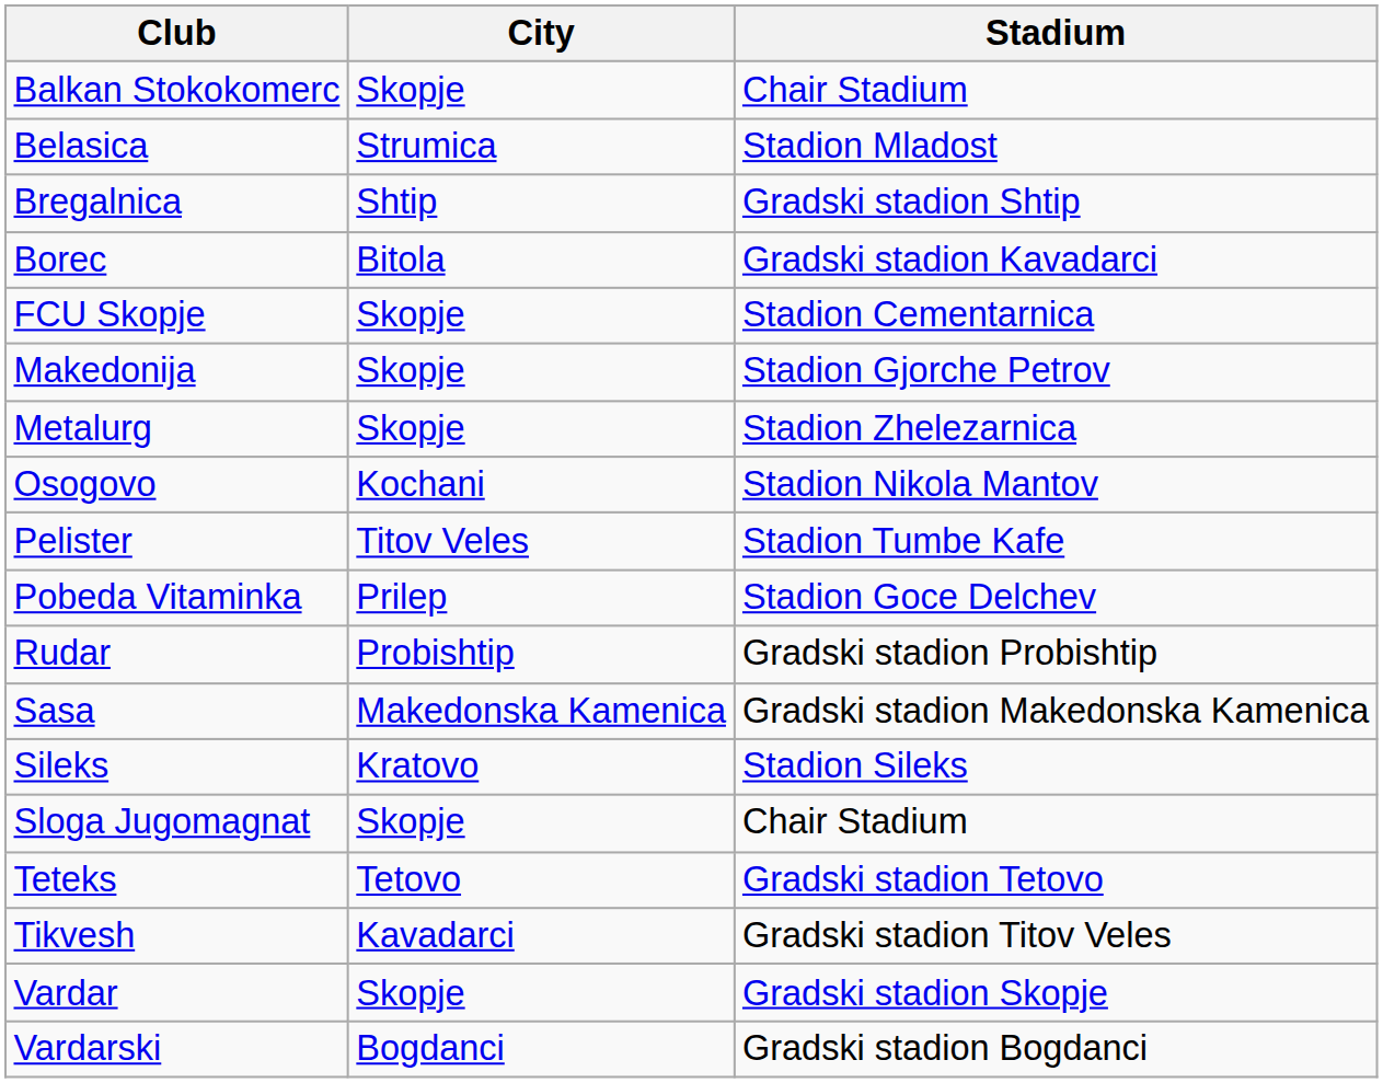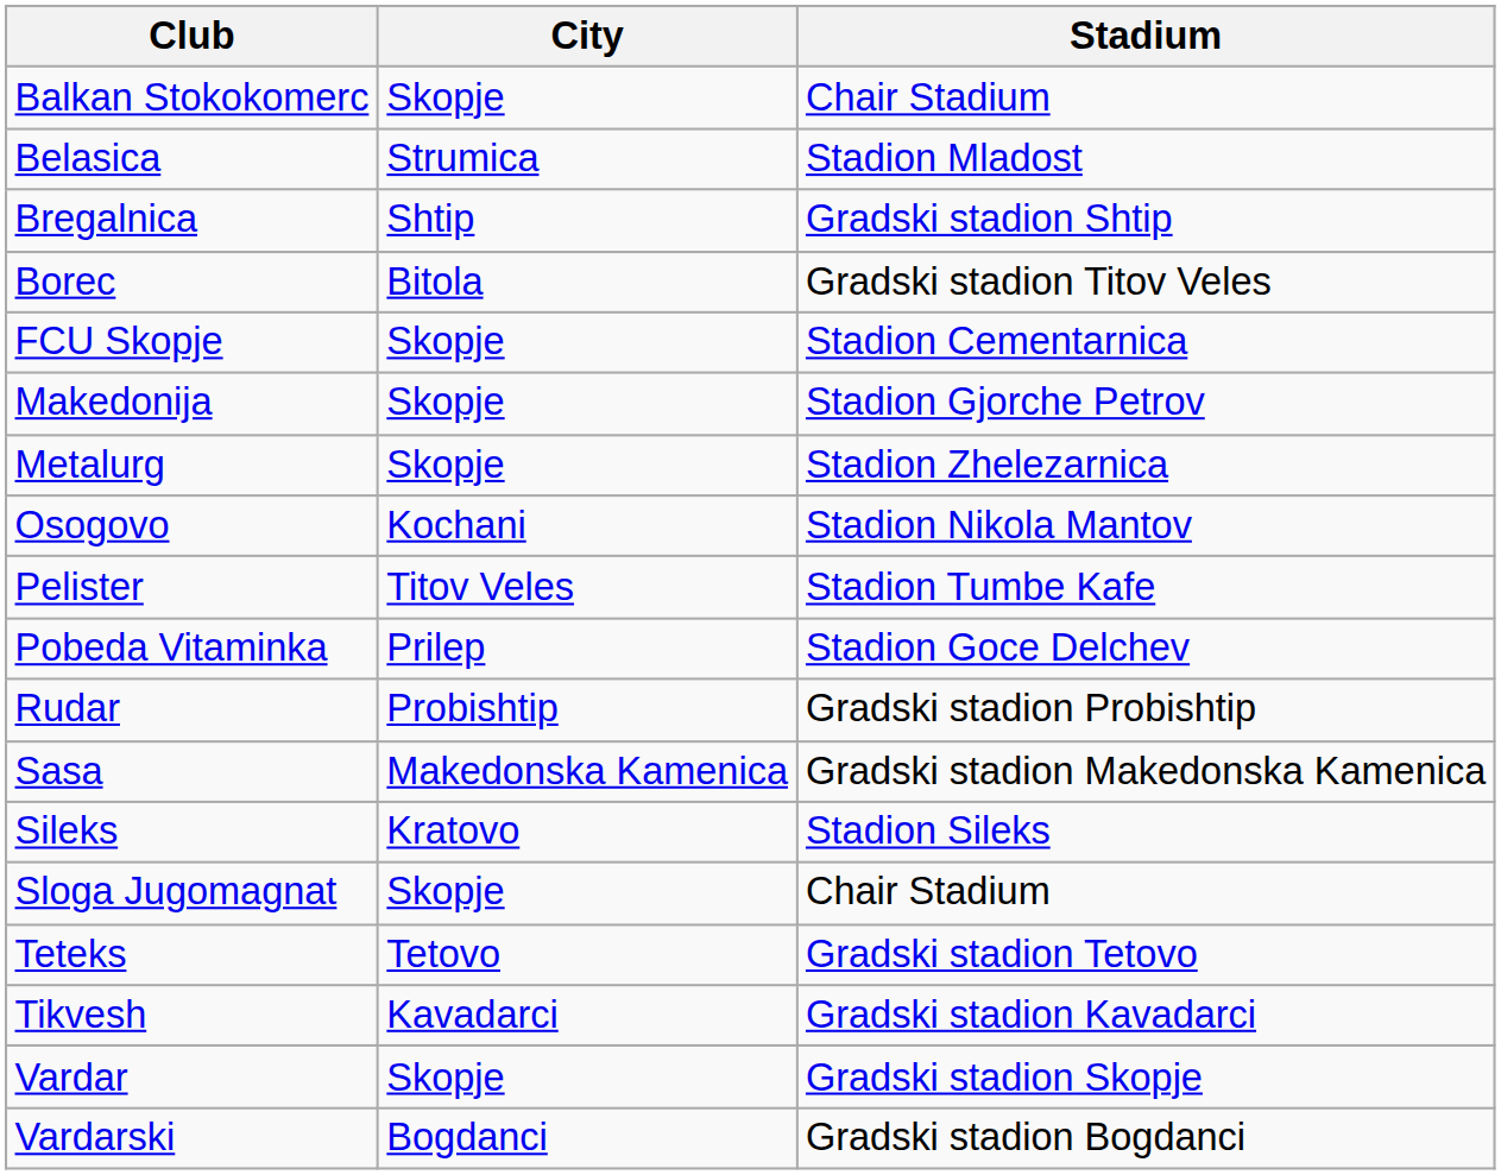Borec | Stadium: Gradski stadion Kavadarci -> Gradski stadion Titov Veles
Tikvesh | Stadium: Gradski stadion Titov Veles -> Gradski stadion Kavadarci
